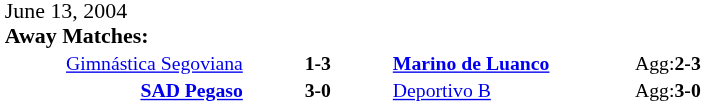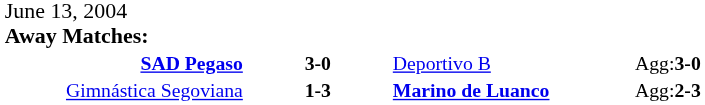rows swapped: Gimnástica Segoviana <-> SAD Pegaso
